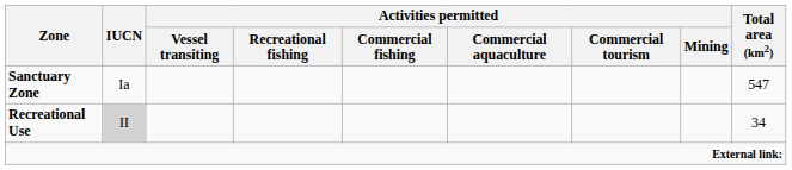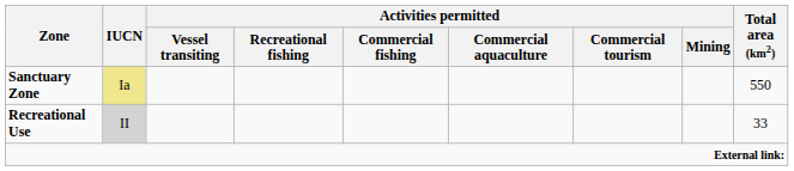Sanctuary Zone | IUCN: no background -> khaki background
Sanctuary Zone | Total area (km2): 547 -> 550
Recreational Use | Total area (km2): 34 -> 33
